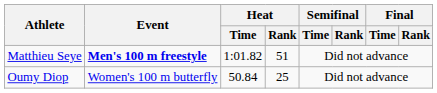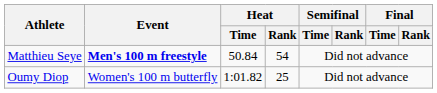Matthieu Seye | Heat / Time: 1:01.82 -> 50.84
Matthieu Seye | Heat / Rank: 51 -> 54
Oumy Diop | Heat / Time: 50.84 -> 1:01.82
